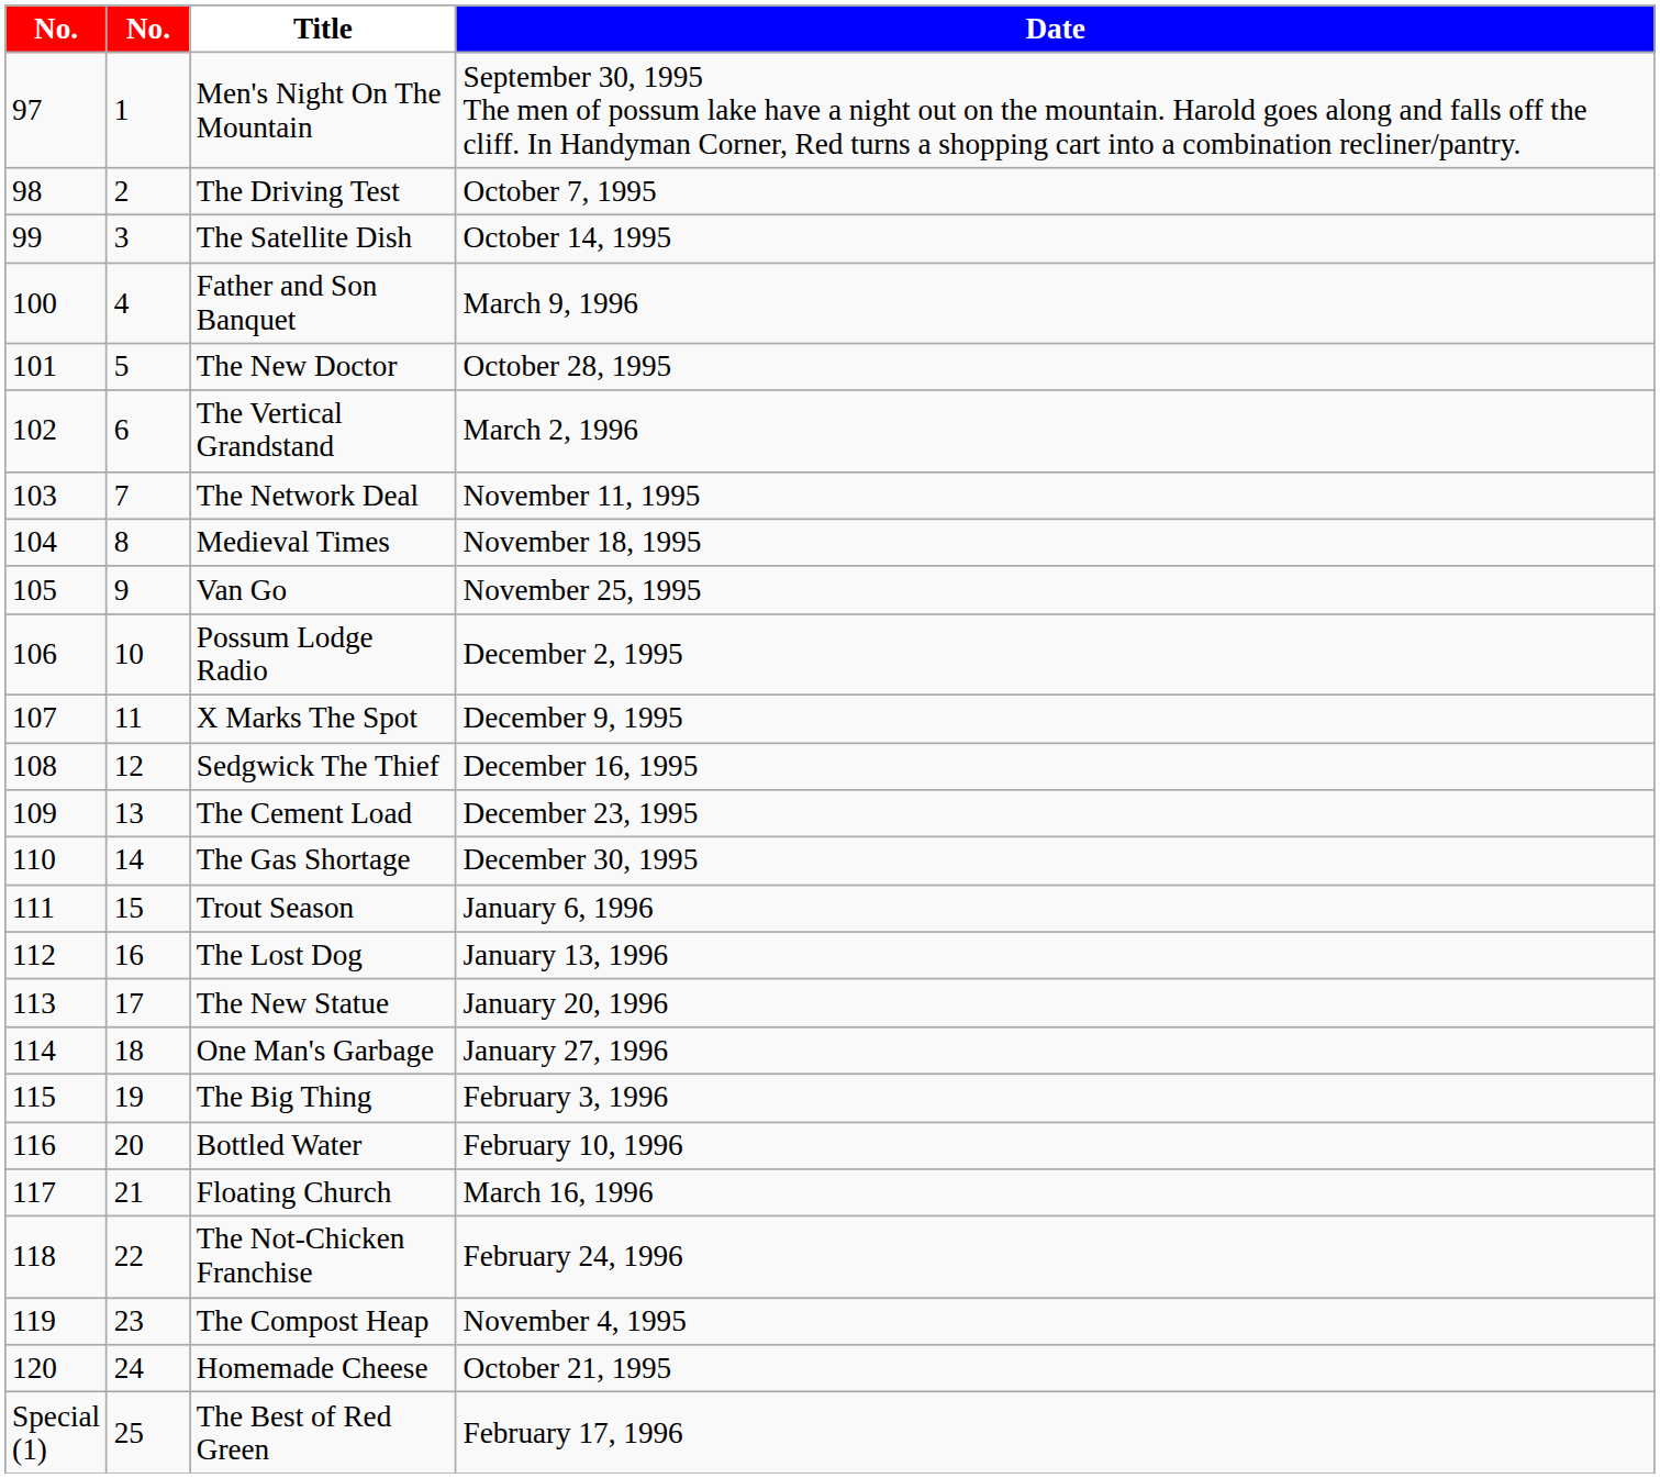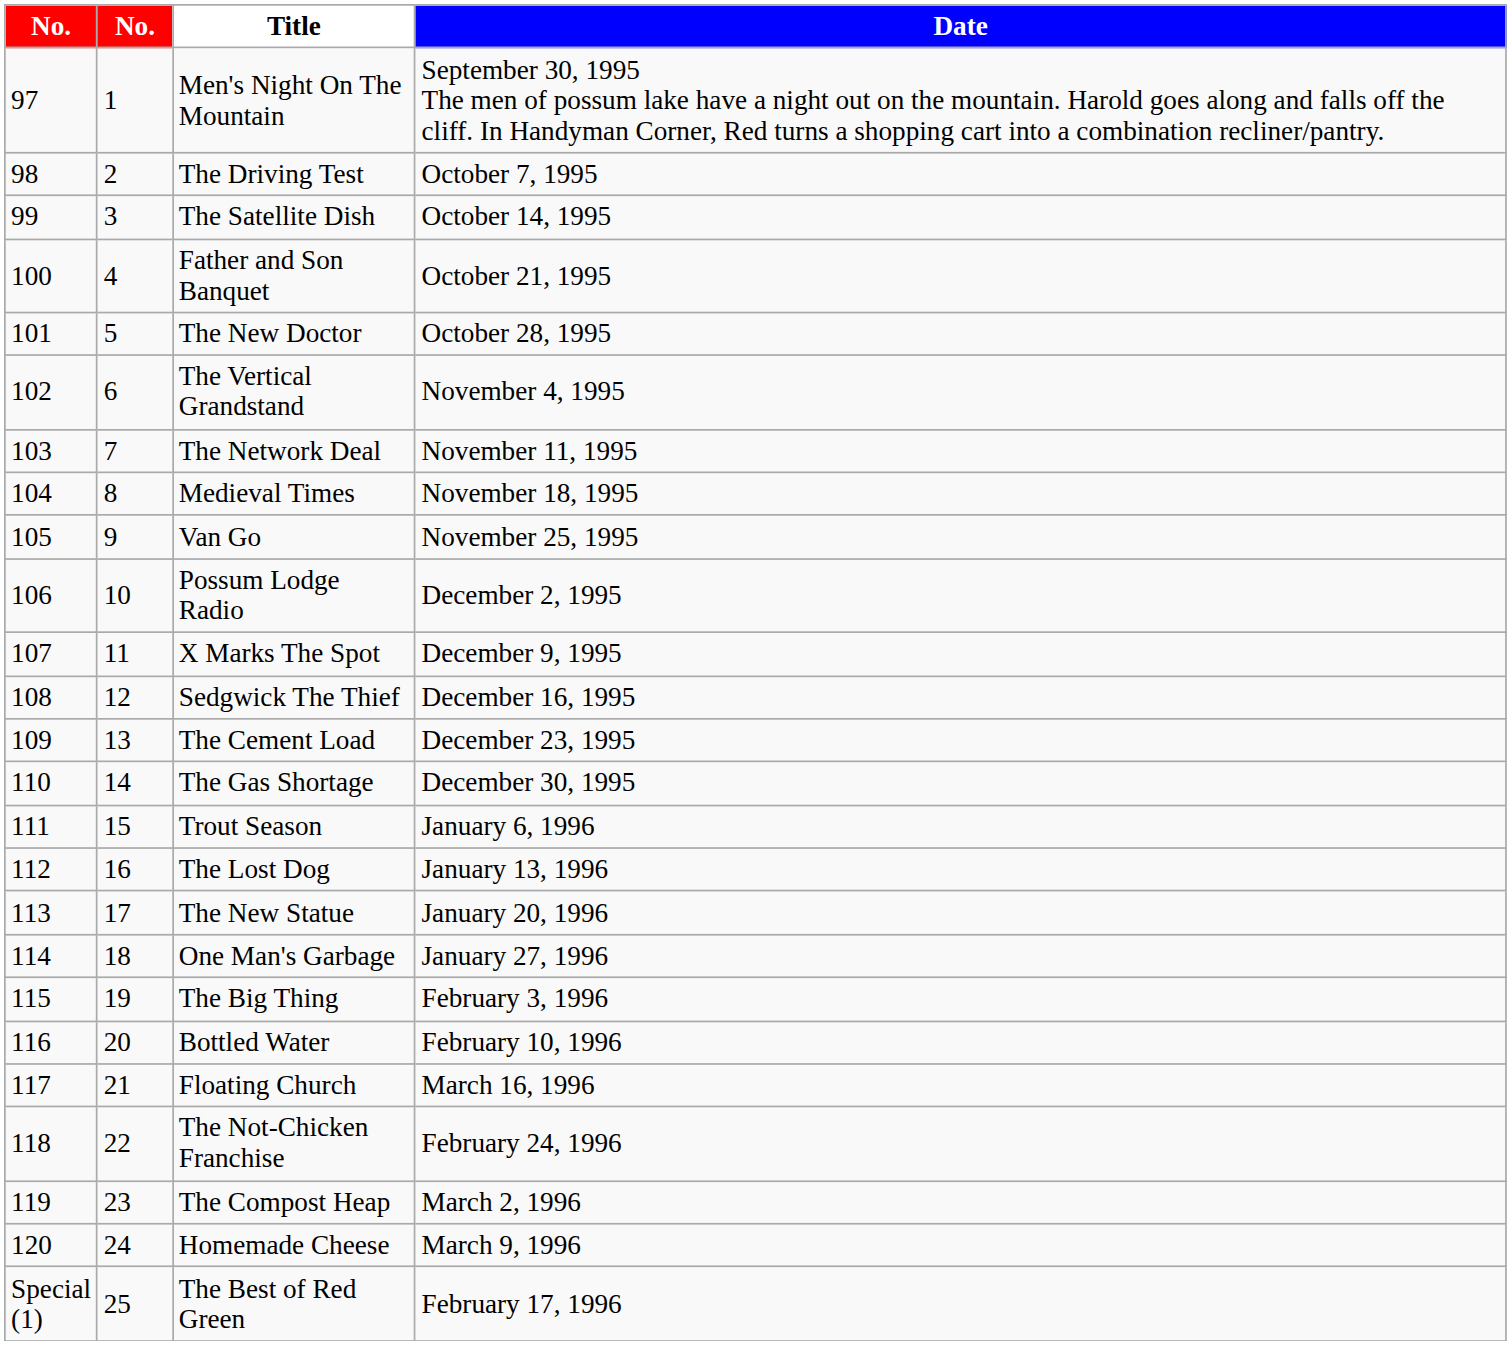Father and Son Banquet | Date: March 9, 1996 -> October 21, 1995
The Vertical Grandstand | Date: March 2, 1996 -> November 4, 1995
The Compost Heap | Date: November 4, 1995 -> March 2, 1996
Homemade Cheese | Date: October 21, 1995 -> March 9, 1996
